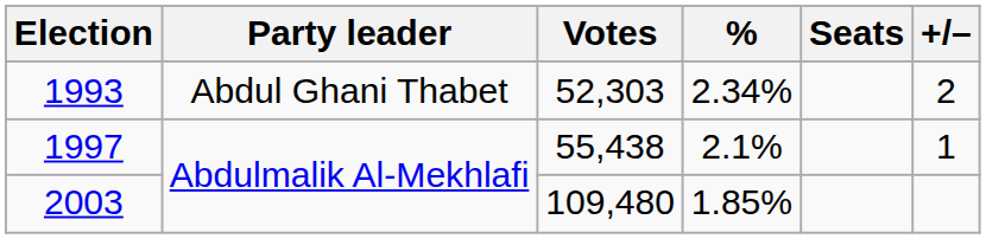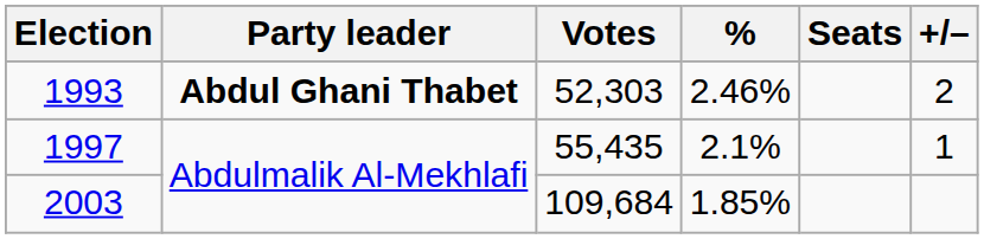1993 | Party leader: normal -> bold
1993 | %: 2.34% -> 2.46%
1997 | Votes: 55,438 -> 55,435
2003 | Votes: 109,480 -> 109,684
